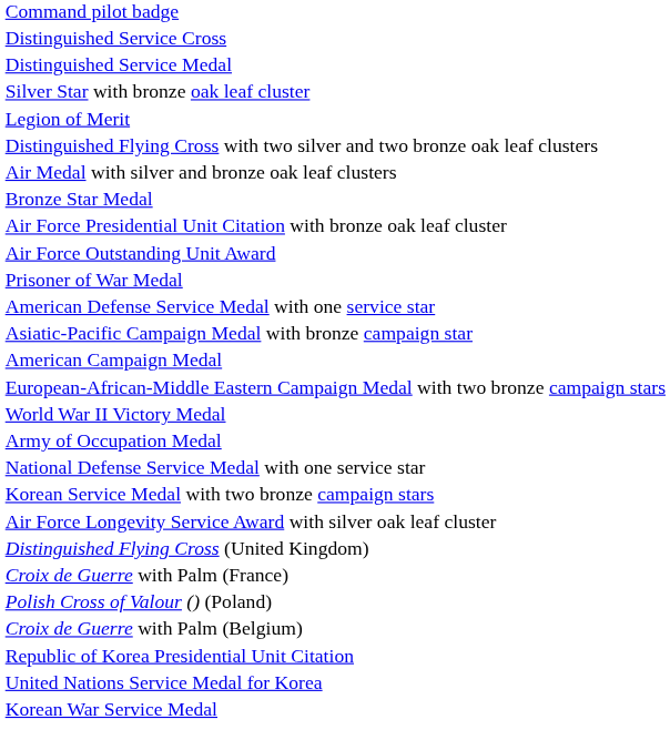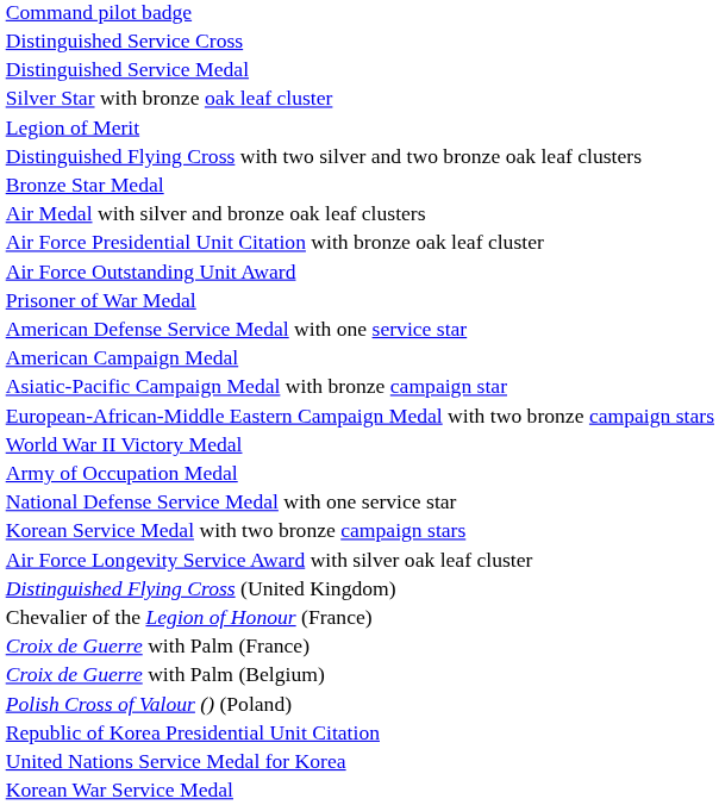rows swapped: Bronze Star Medal <-> Air Medal with silver and bronze oak leaf clusters
rows swapped: American Campaign Medal <-> Asiatic-Pacific Campaign Medal with bronze campaign star
+ row: Chevalier of the Legion of Honour (France)
rows swapped: Croix de Guerre with Palm (Belgium) <-> Polish Cross of Valour () (Poland)
